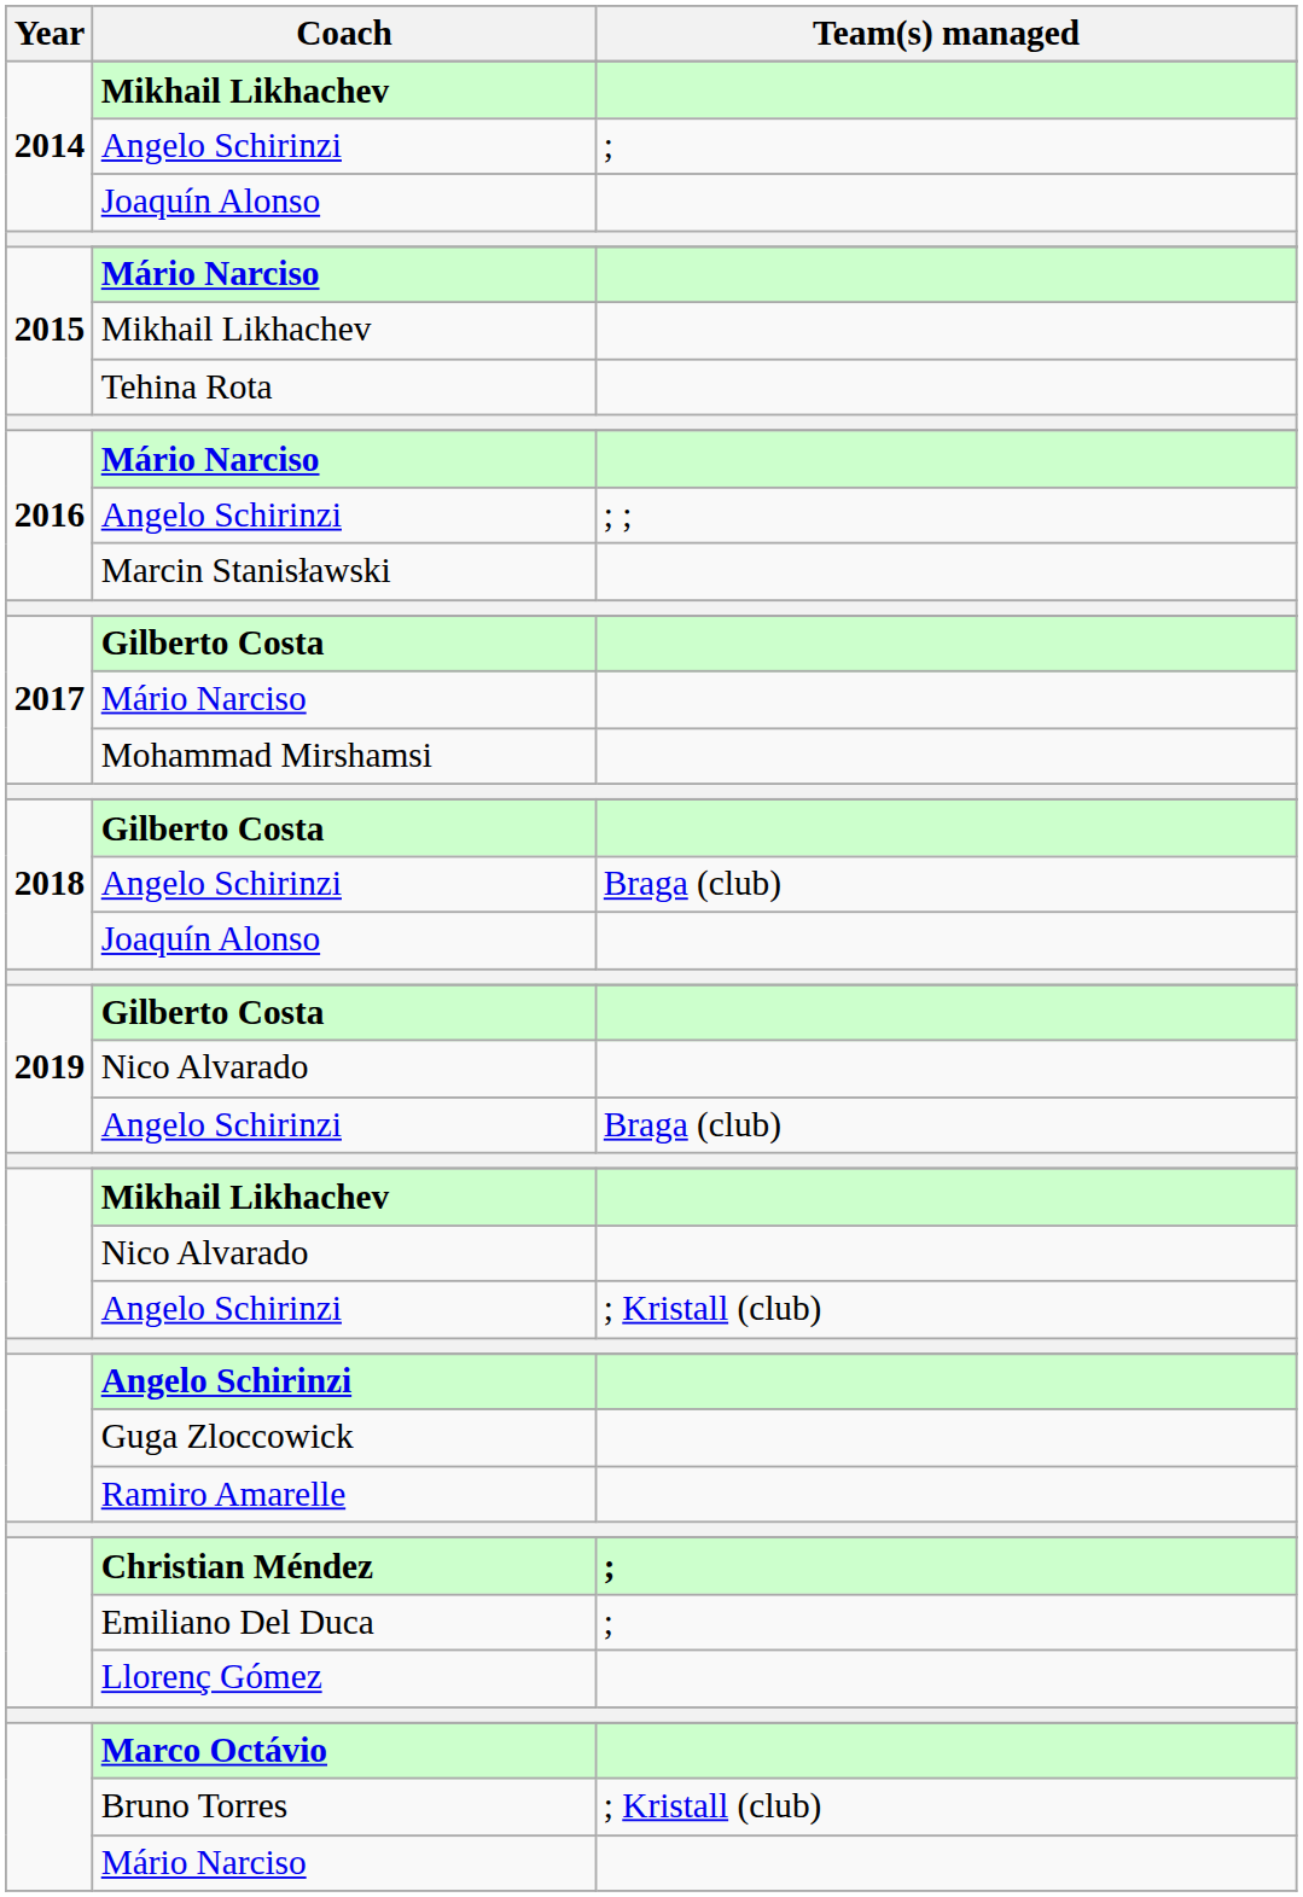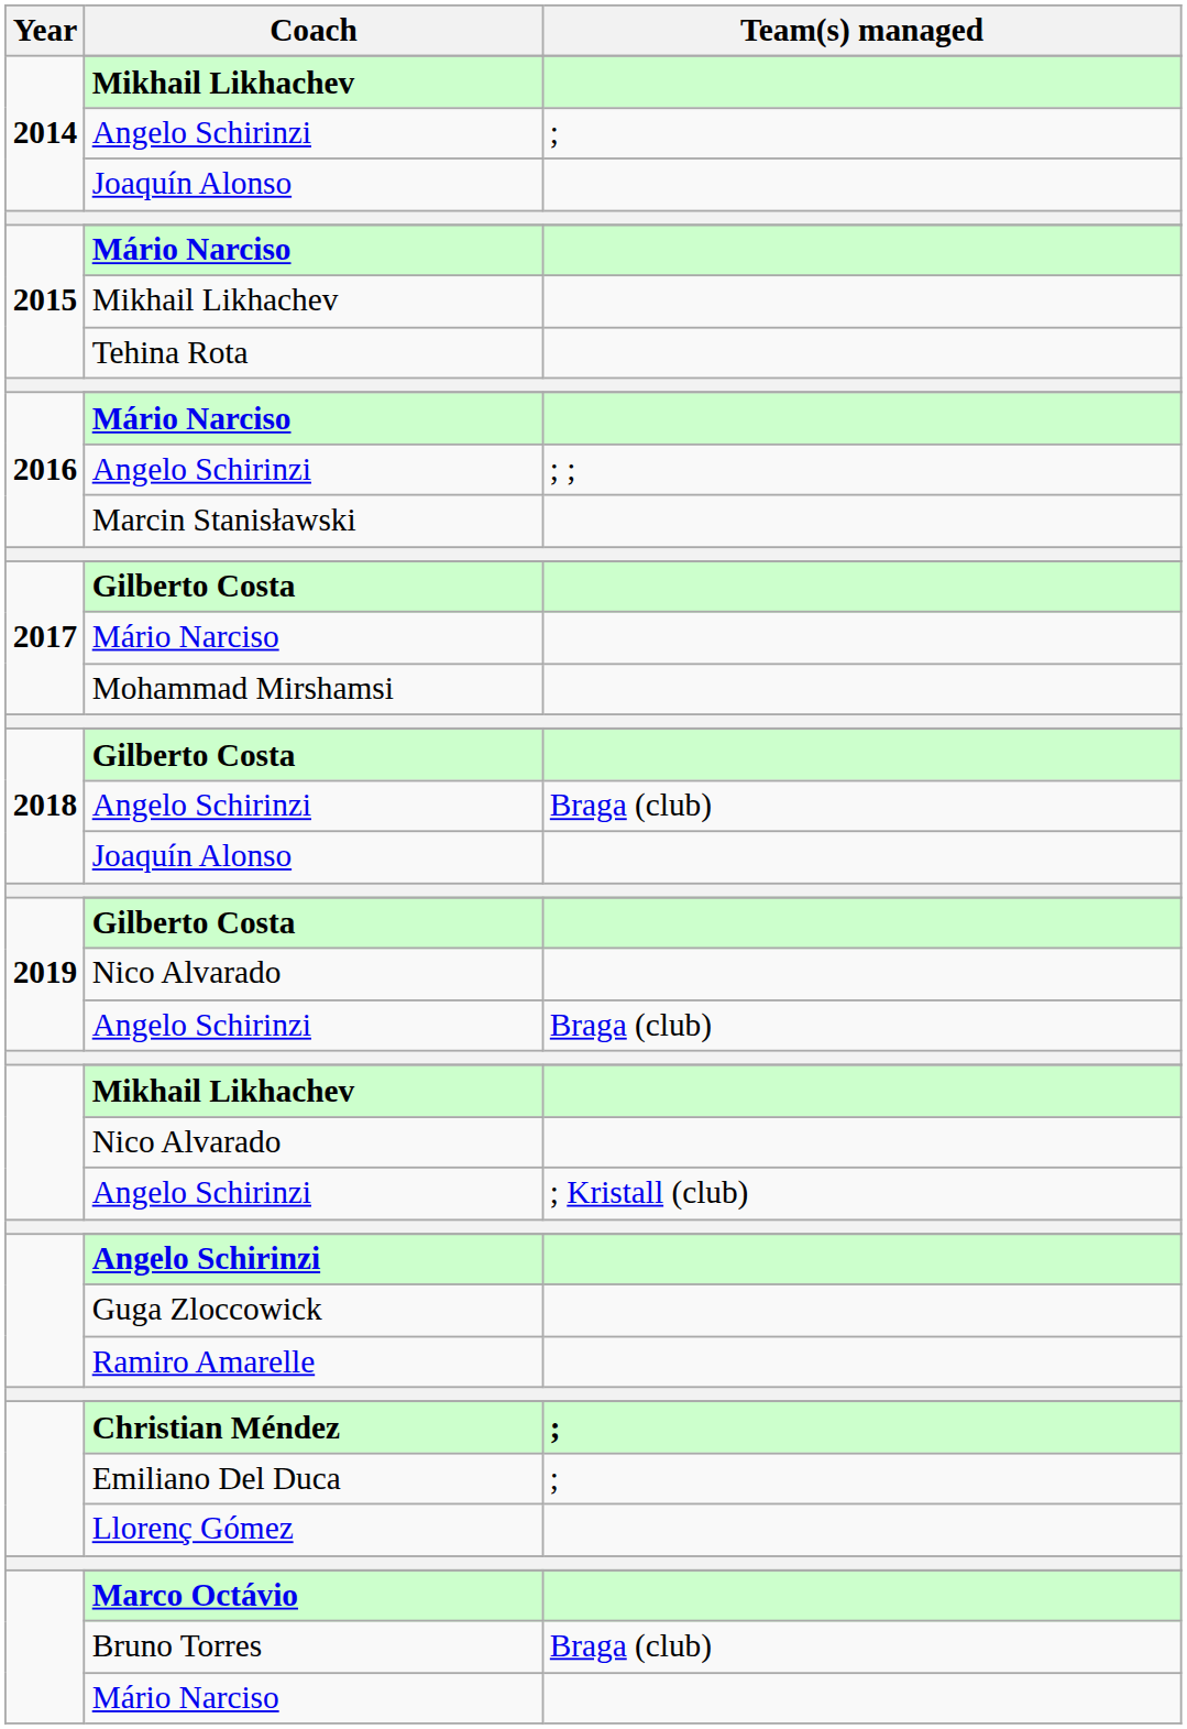Bruno Torres | Team(s) managed: ; Kristall (club) -> Braga (club)
